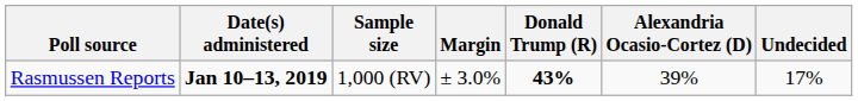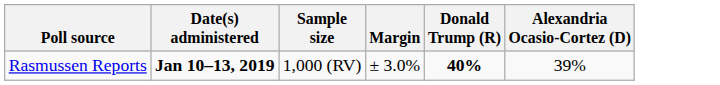- column: Undecided | 17%
Rasmussen Reports | Donald Trump (R): 43% -> 40%
